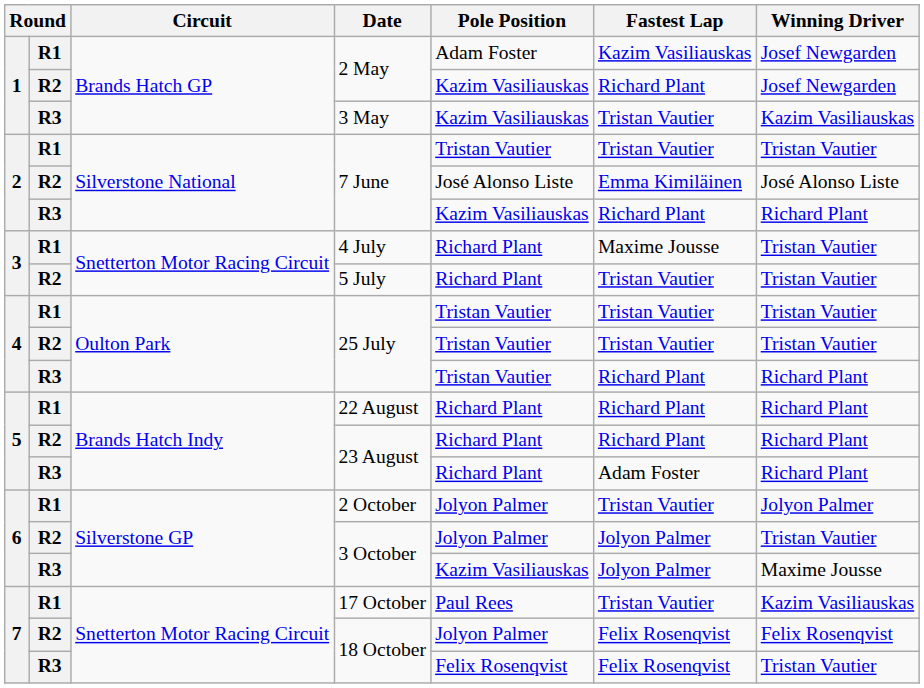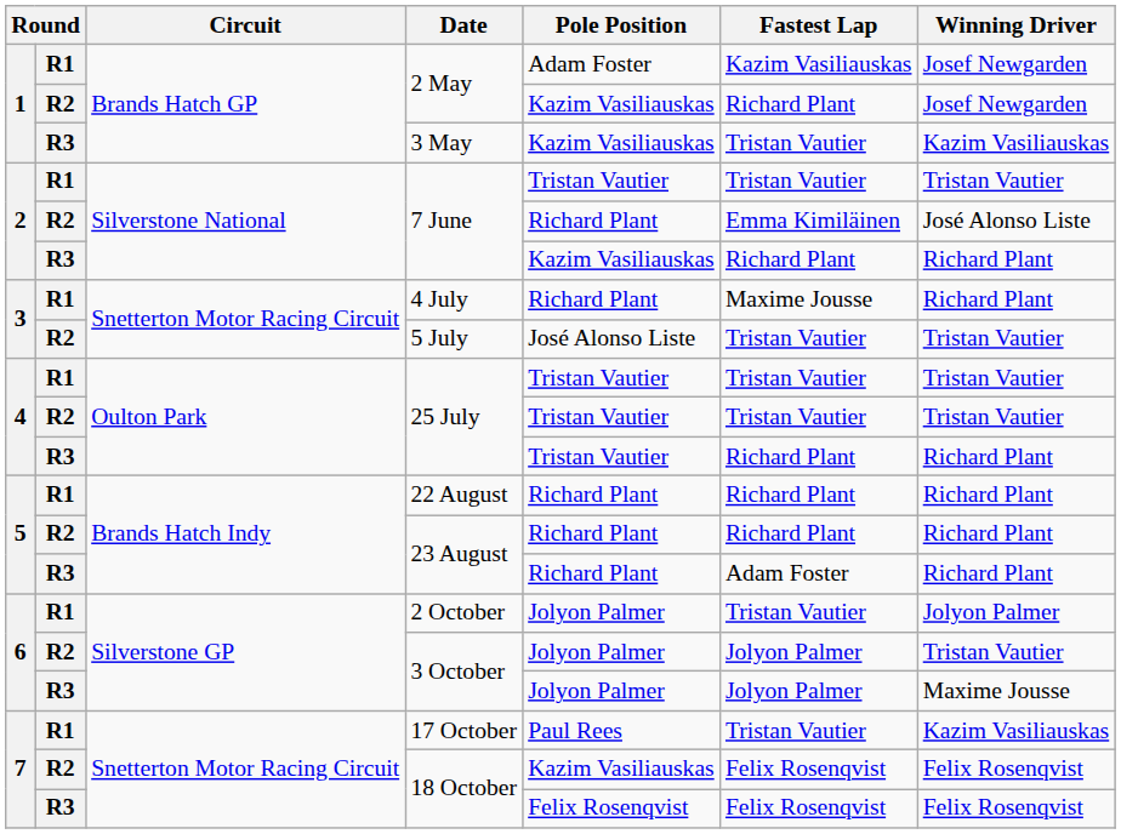R2 / 7 June | Pole Position: José Alonso Liste -> Richard Plant
4 July | Winning Driver: Tristan Vautier -> Richard Plant
5 July | Pole Position: Richard Plant -> José Alonso Liste
R3 / 3 October | Pole Position: Kazim Vasiliauskas -> Jolyon Palmer
R2 / 18 October | Pole Position: Jolyon Palmer -> Kazim Vasiliauskas
R3 / 18 October | Winning Driver: Tristan Vautier -> Felix Rosenqvist
